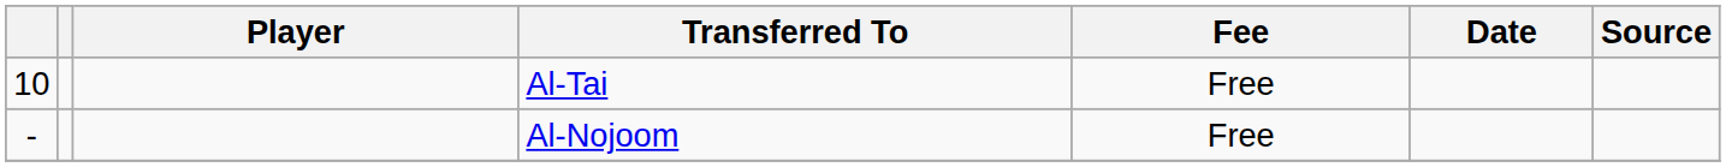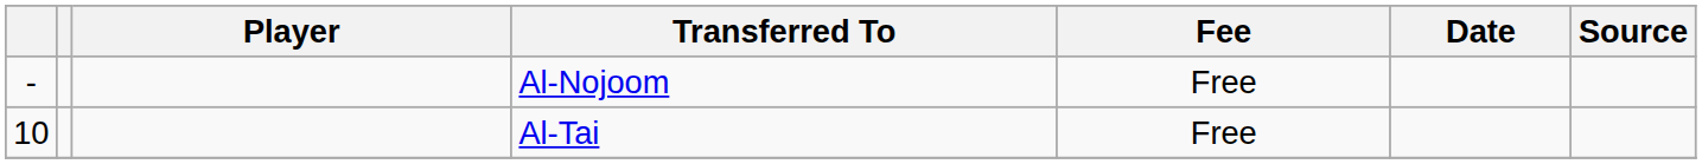rows swapped: Al-Nojoom <-> Al-Tai
